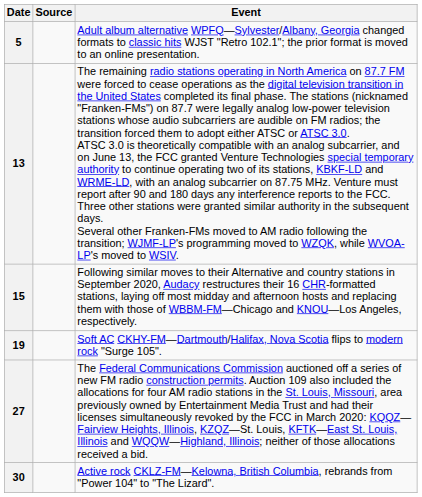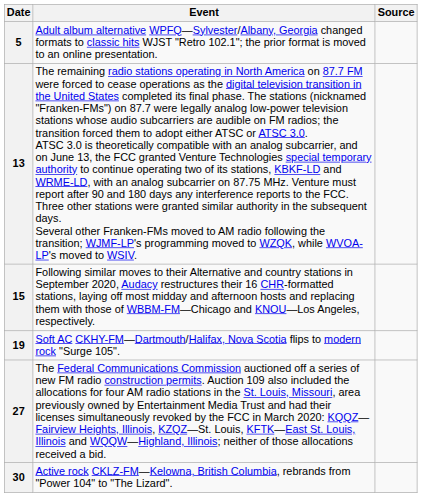columns swapped: Event <-> Source
